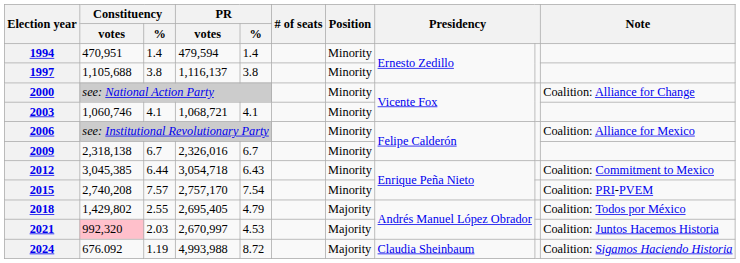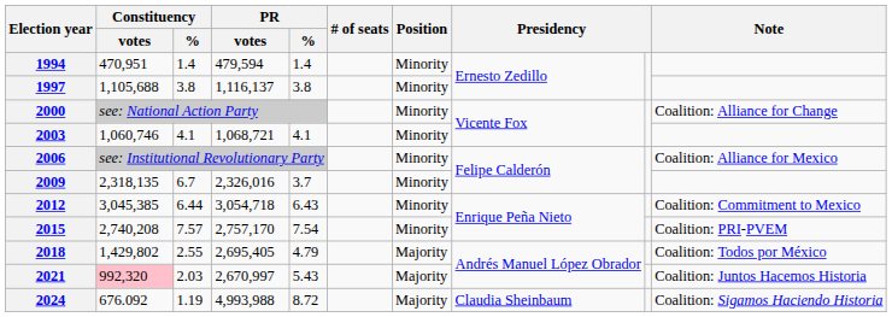2009 | Constituency / votes: 2,318,138 -> 2,318,135
2009 | PR / %: 6.7 -> 3.7
2021 | PR / %: 4.53 -> 5.43
